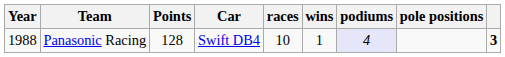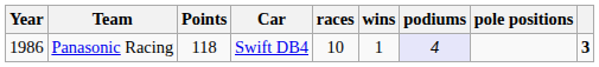Panasonic Racing | Year: 1988 -> 1986
Panasonic Racing | Points: 128 -> 118
